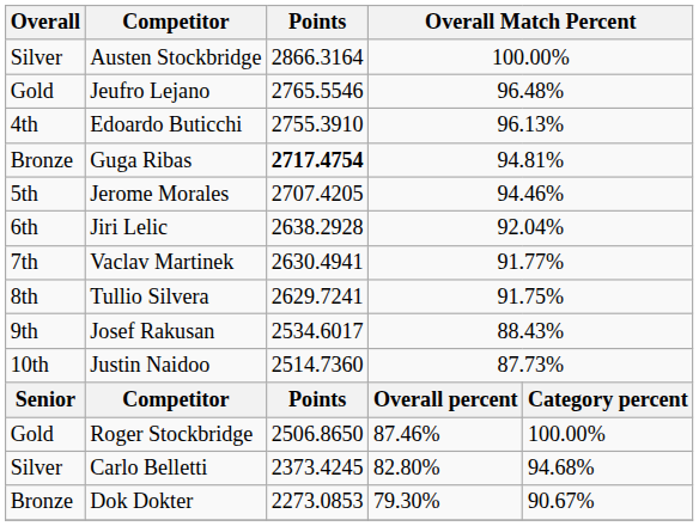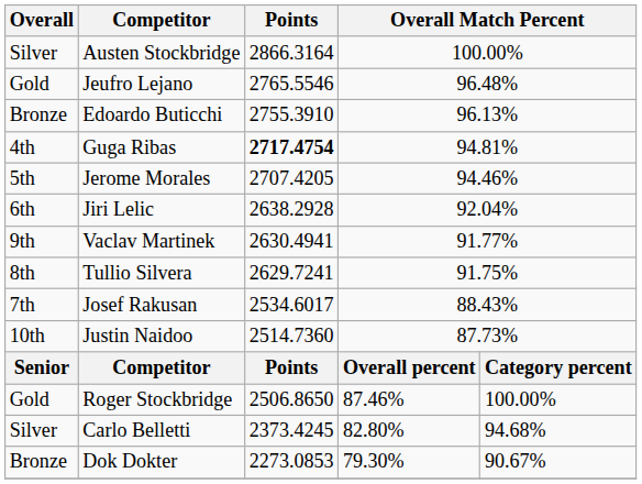Edoardo Buticchi | Overall: 4th -> Bronze
Guga Ribas | Overall: Bronze -> 4th
Vaclav Martinek | Overall: 7th -> 9th
Josef Rakusan | Overall: 9th -> 7th
